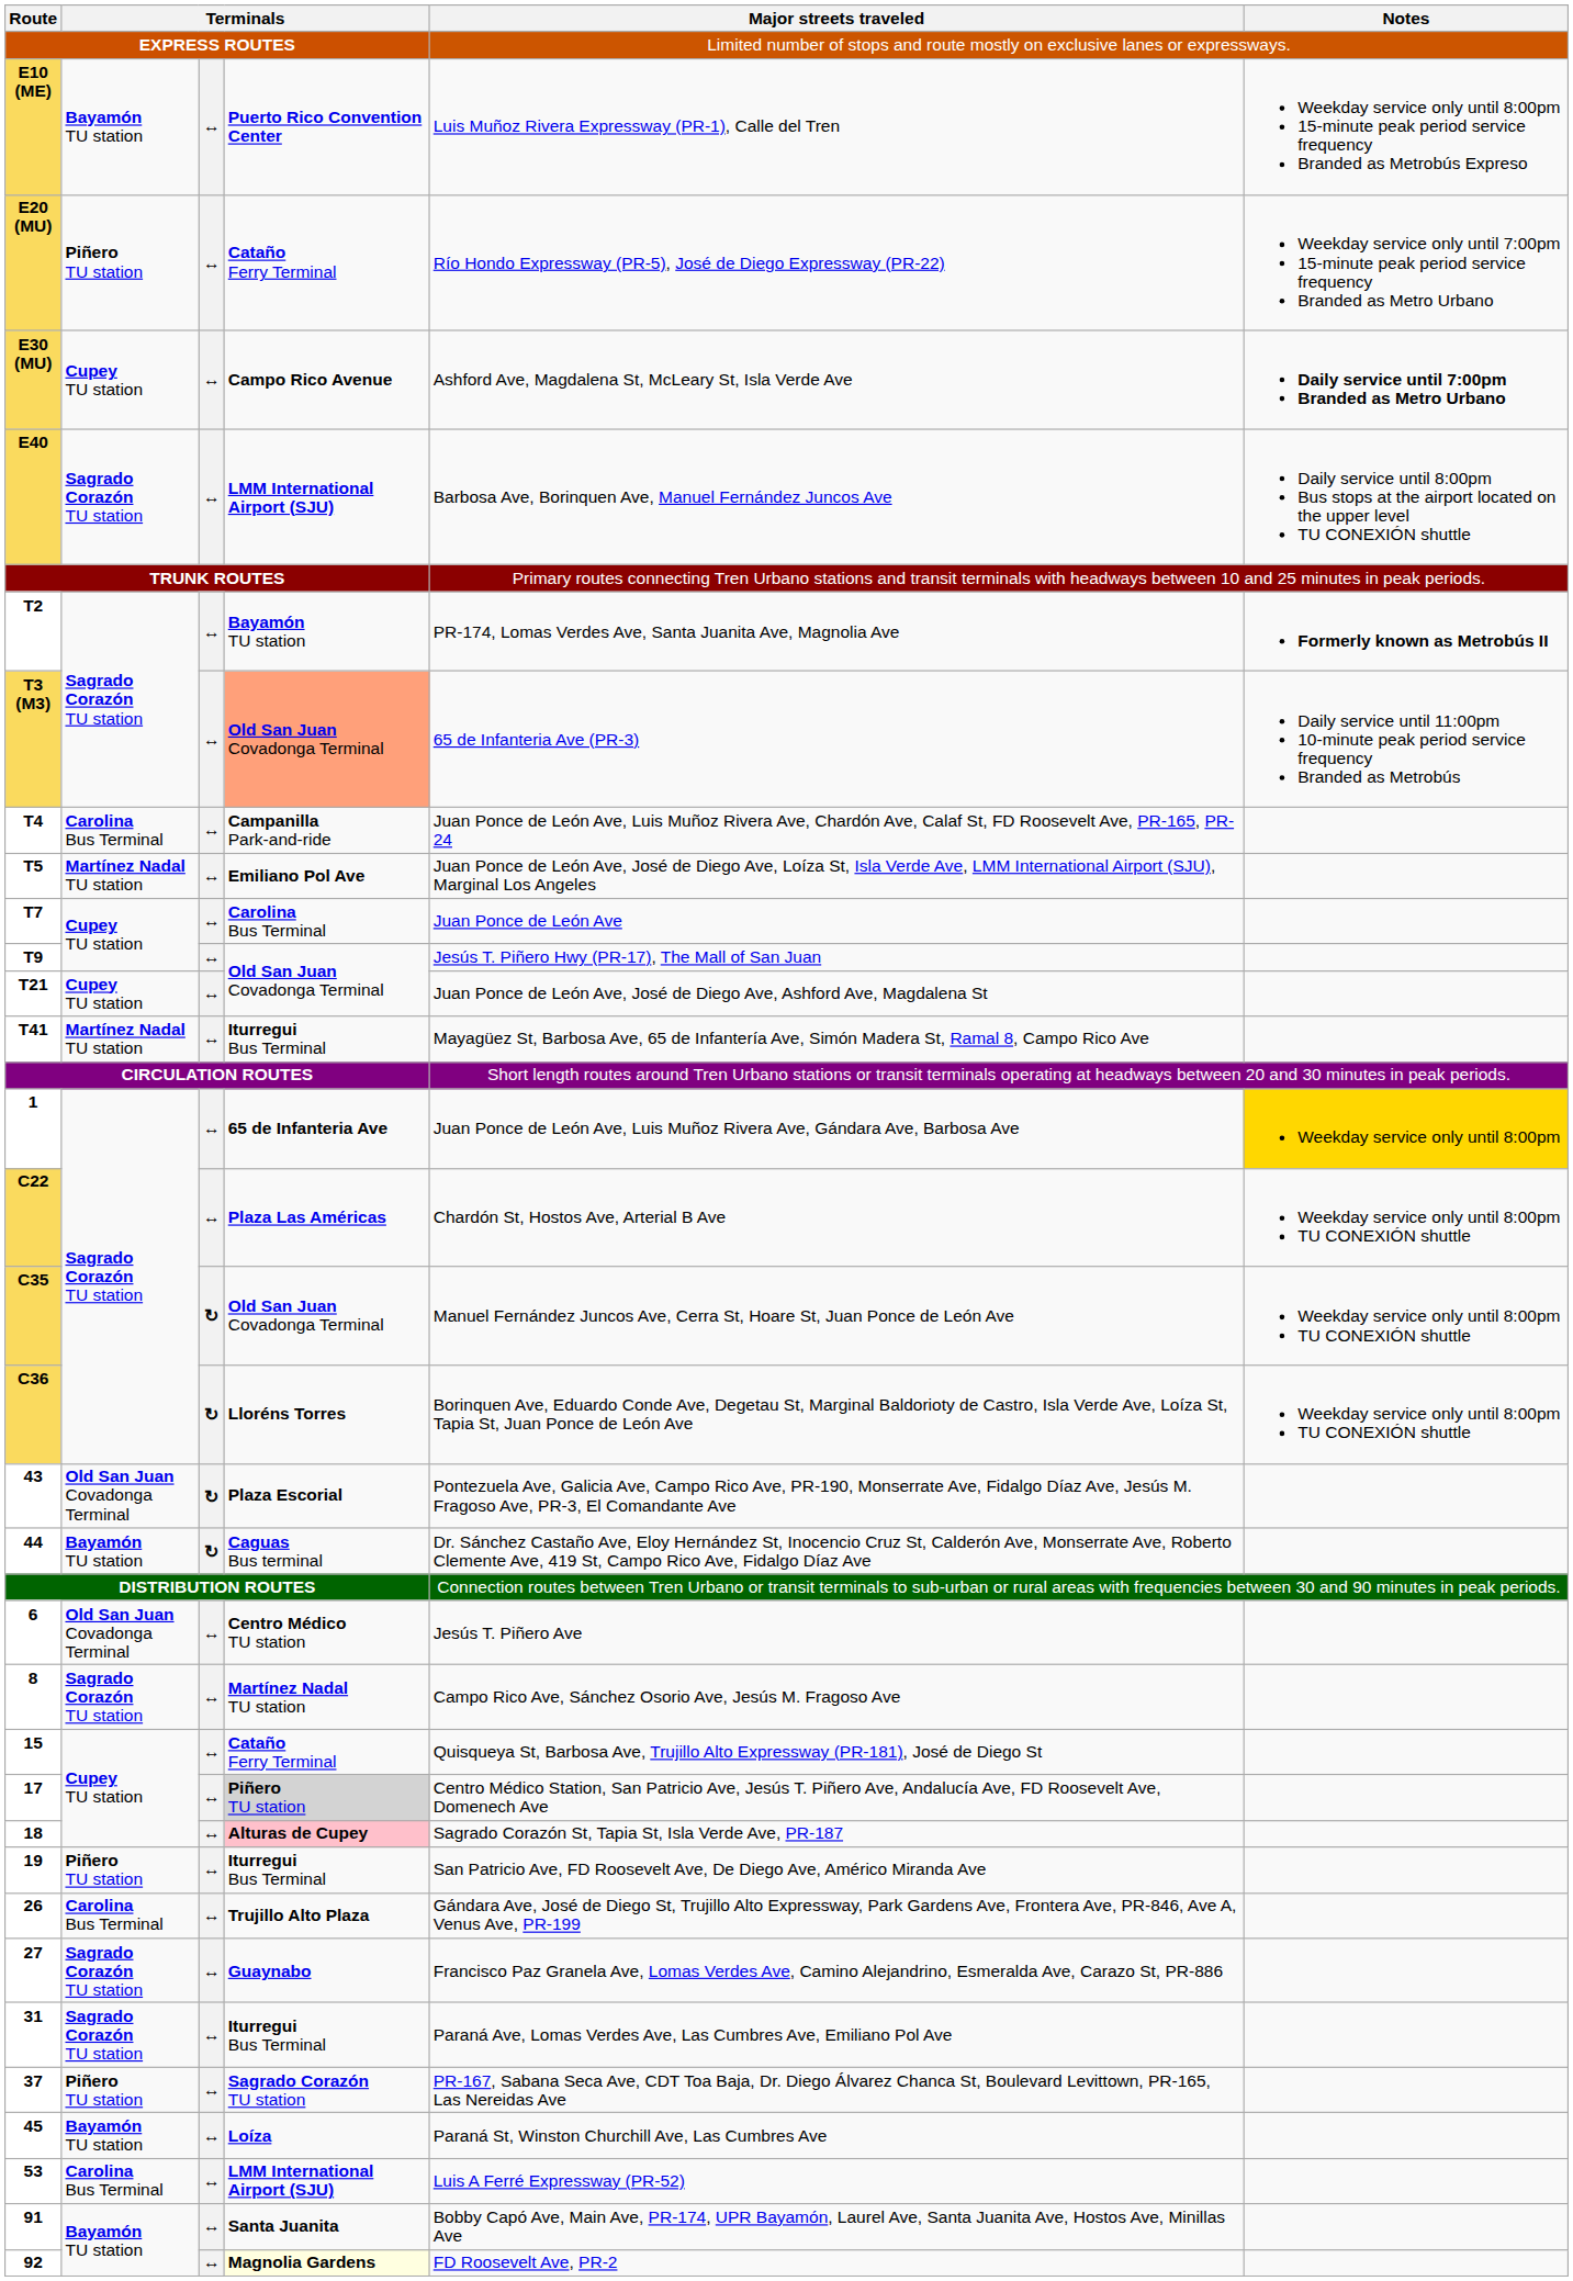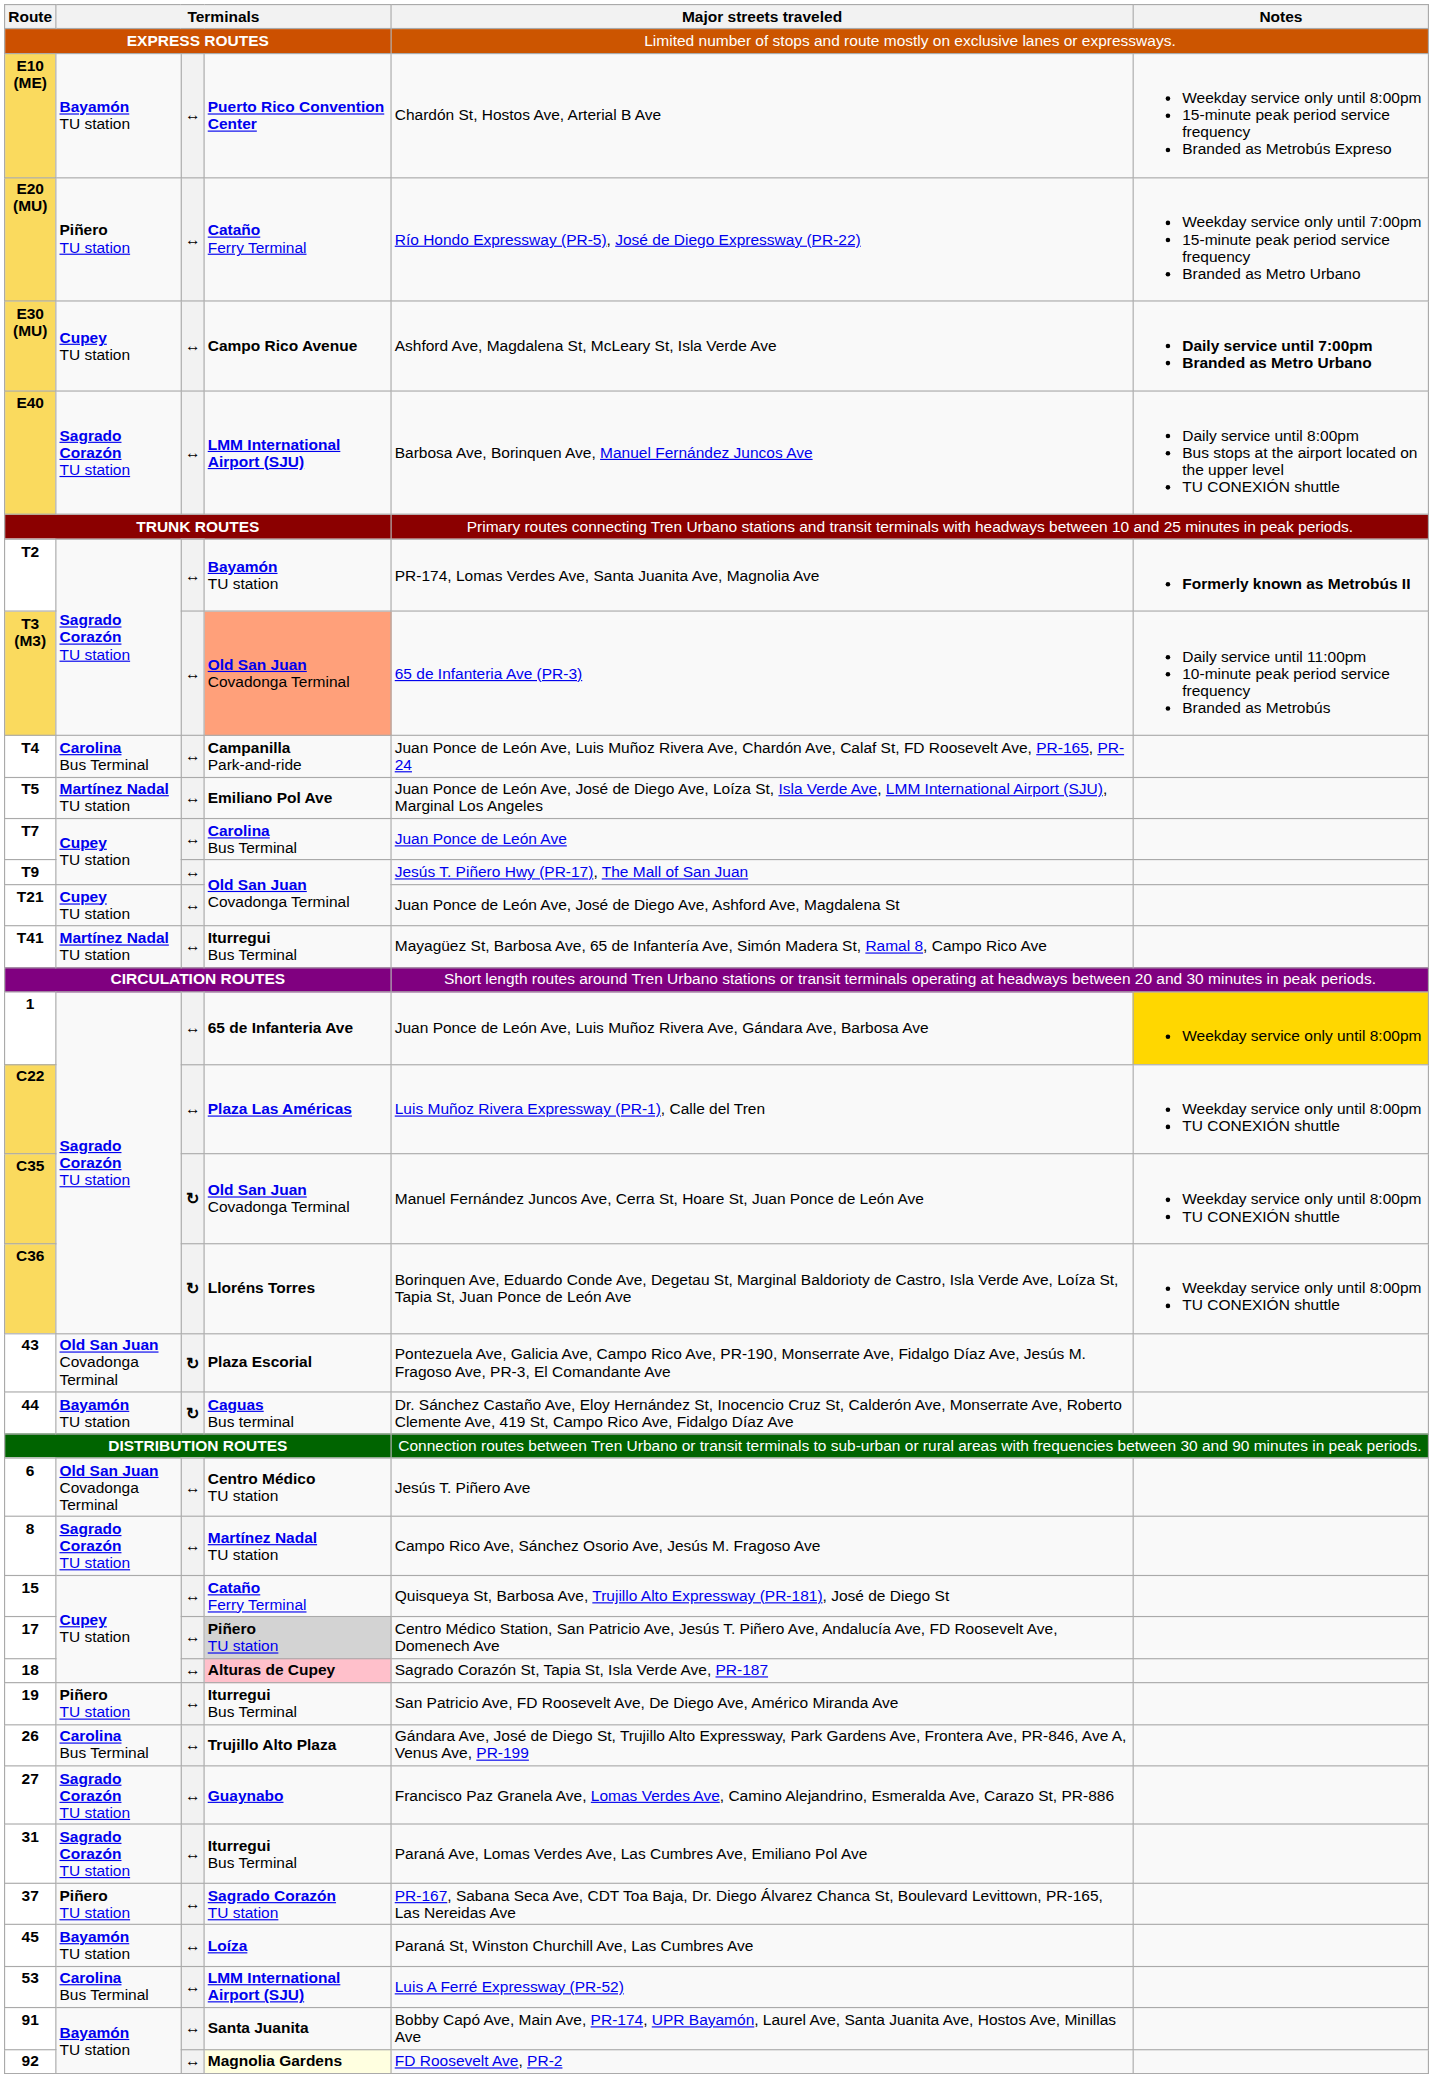E10 (ME) | Major streets traveled: Luis Muñoz Rivera Expressway (PR-1), Calle del Tren -> Chardón St, Hostos Ave, Arterial B Ave
C22 | Major streets traveled: Chardón St, Hostos Ave, Arterial B Ave -> Luis Muñoz Rivera Expressway (PR-1), Calle del Tren
